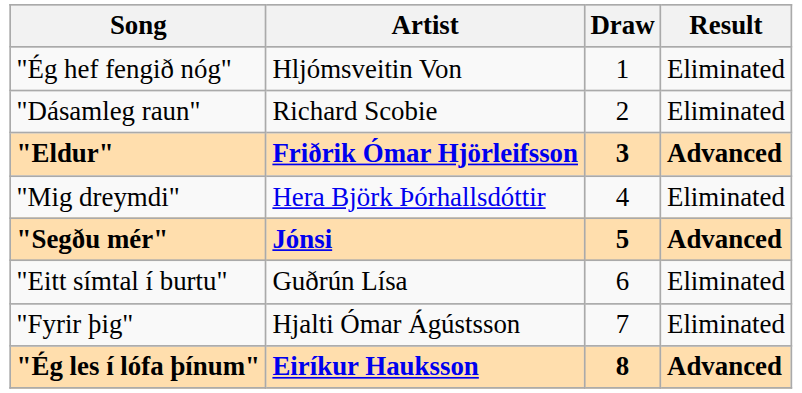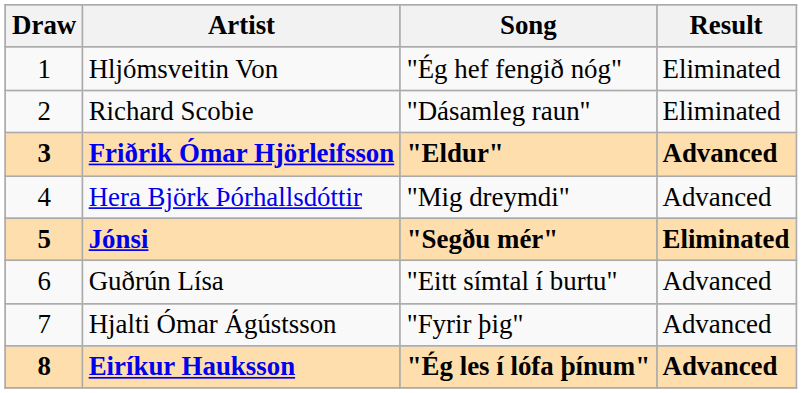columns swapped: Draw <-> Song
Hera Björk Þórhallsdóttir | Result: Eliminated -> Advanced
Jónsi | Result: Advanced -> Eliminated
Guðrún Lísa | Result: Eliminated -> Advanced
Hjalti Ómar Ágústsson | Result: Eliminated -> Advanced
